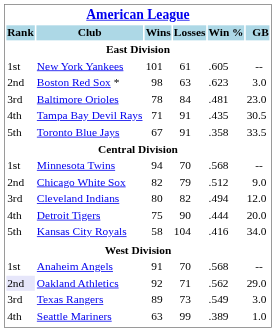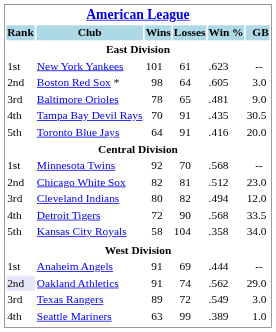New York Yankees | Win %: .605 -> .623
Boston Red Sox * | Losses: 63 -> 64
Boston Red Sox * | Win %: .623 -> .605
Baltimore Orioles | Losses: 84 -> 65
Baltimore Orioles | GB: 23.0 -> 9.0
Tampa Bay Devil Rays | Wins: 71 -> 70
Toronto Blue Jays | Wins: 67 -> 64
Toronto Blue Jays | Win %: .358 -> .416
Toronto Blue Jays | GB: 33.5 -> 20.0
Minnesota Twins | Wins: 94 -> 92
Chicago White Sox | Losses: 79 -> 81
Chicago White Sox | GB: 9.0 -> 23.0
Detroit Tigers | Wins: 75 -> 72
Detroit Tigers | Win %: .444 -> .568
Detroit Tigers | GB: 20.0 -> 33.5
Kansas City Royals | Win %: .416 -> .358
Anaheim Angels | Losses: 70 -> 69
Anaheim Angels | Win %: .568 -> .444
Oakland Athletics | Wins: 92 -> 91
Oakland Athletics | Losses: 71 -> 74
Texas Rangers | Losses: 73 -> 72
